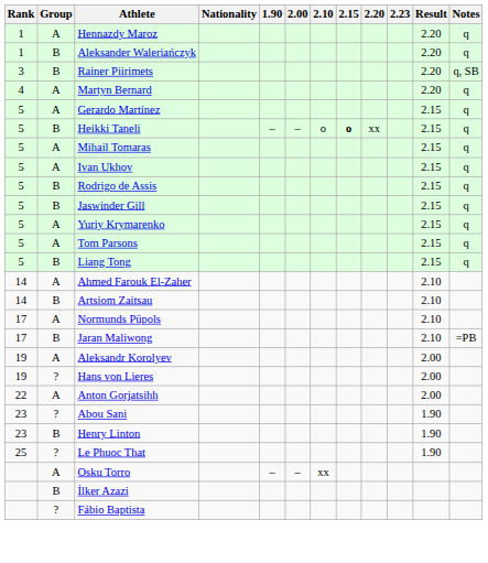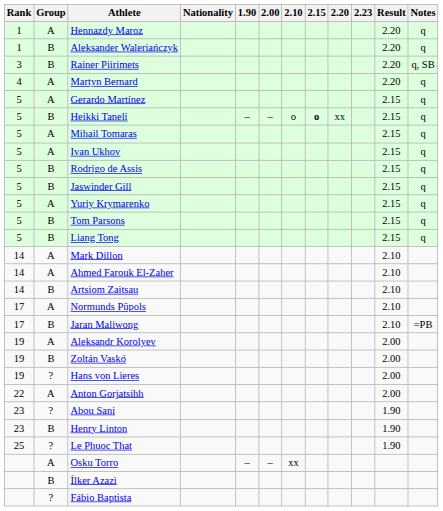Tom Parsons | Group: A -> B
+ row: 14 | A | Mark Dillon | 2.10
+ row: 19 | B | Zoltán Vaskó | 2.00
